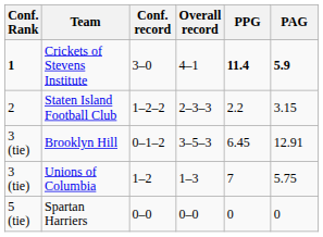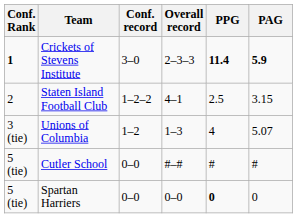Crickets of Stevens Institute | Overall record: 4–1 -> 2–3–3
Staten Island Football Club | Overall record: 2–3–3 -> 4–1
Staten Island Football Club | PPG: 2.2 -> 2.5
- row: 3 (tie) | Brooklyn Hill | 0–1–2 | 3–5–3 | 6.45 | 12.91
Unions of Columbia | PPG: 7 -> 4
Unions of Columbia | PAG: 5.75 -> 5.07
+ row: 5 (tie) | Cutler School | 0–0 | #–# | # | #
Spartan Harriers | PPG: normal -> bold
